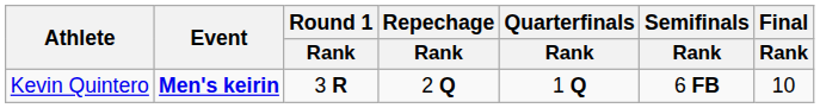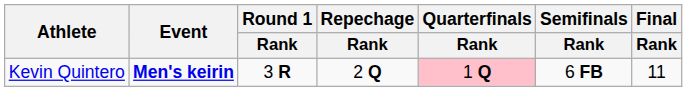Kevin Quintero | Quarterfinals / Rank: no background -> pink background
Kevin Quintero | Final / Rank: 10 -> 11
